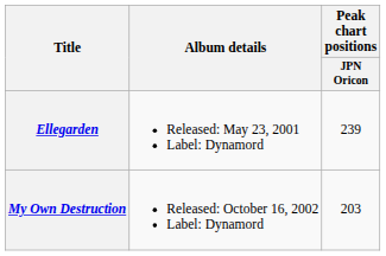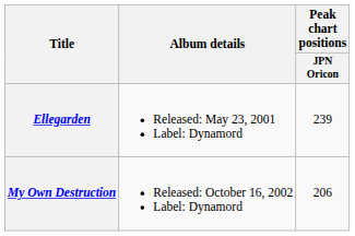My Own Destruction | Peak chart positions / JPN Oricon: 203 -> 206
